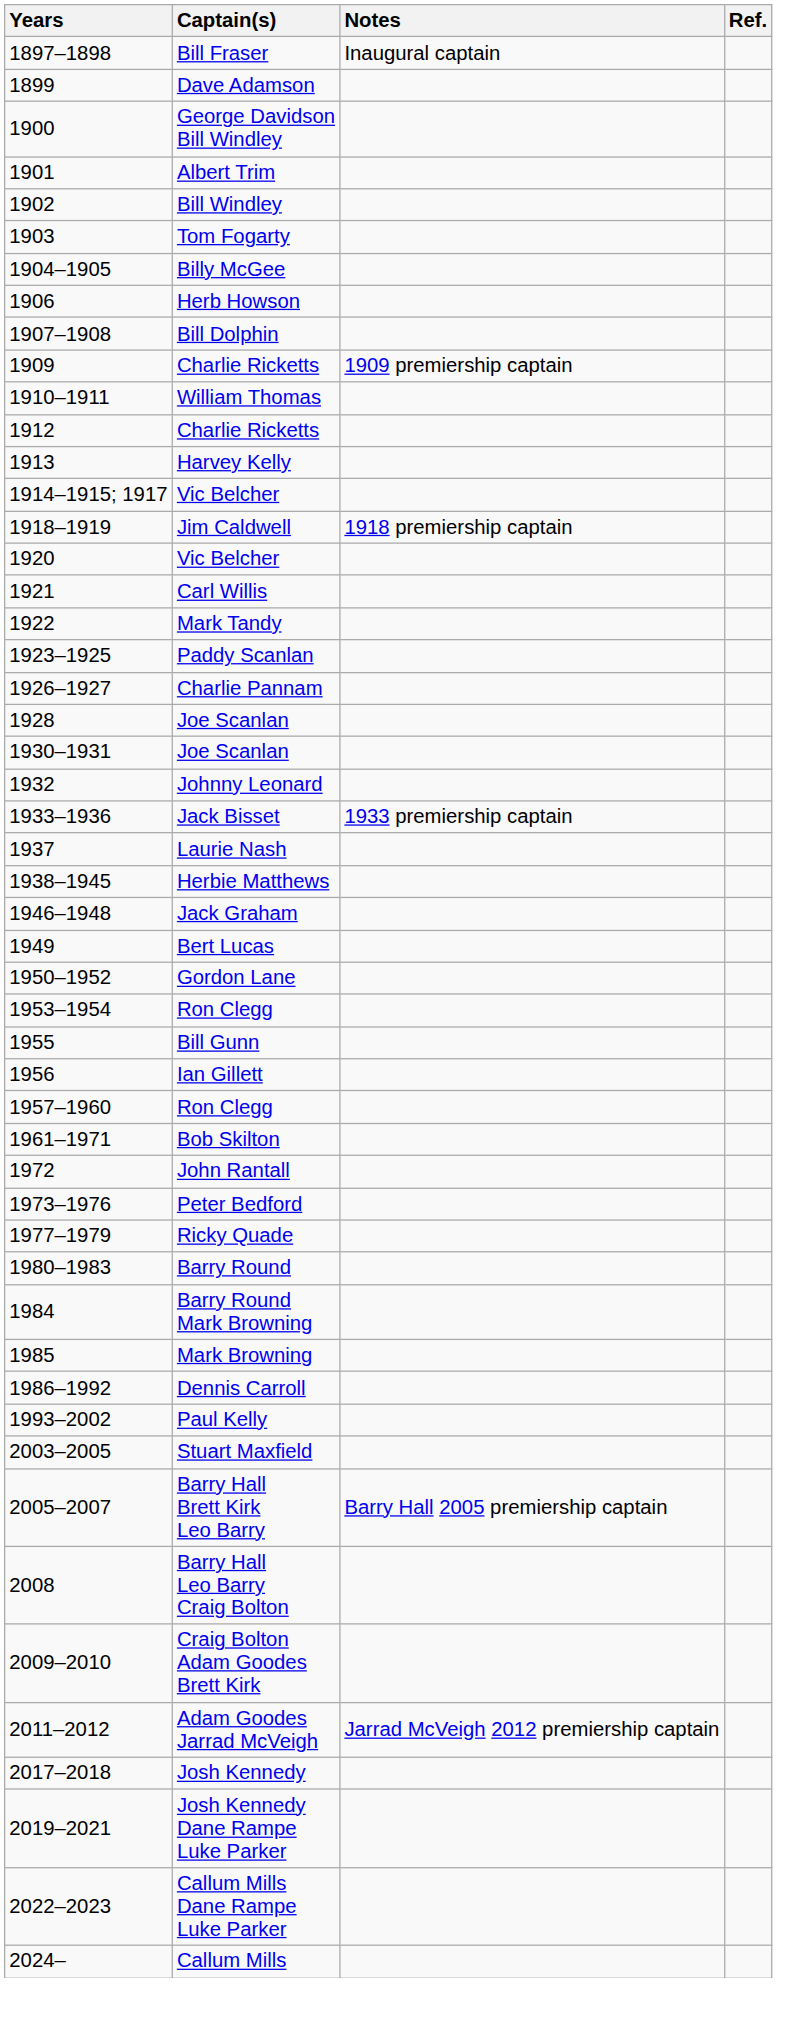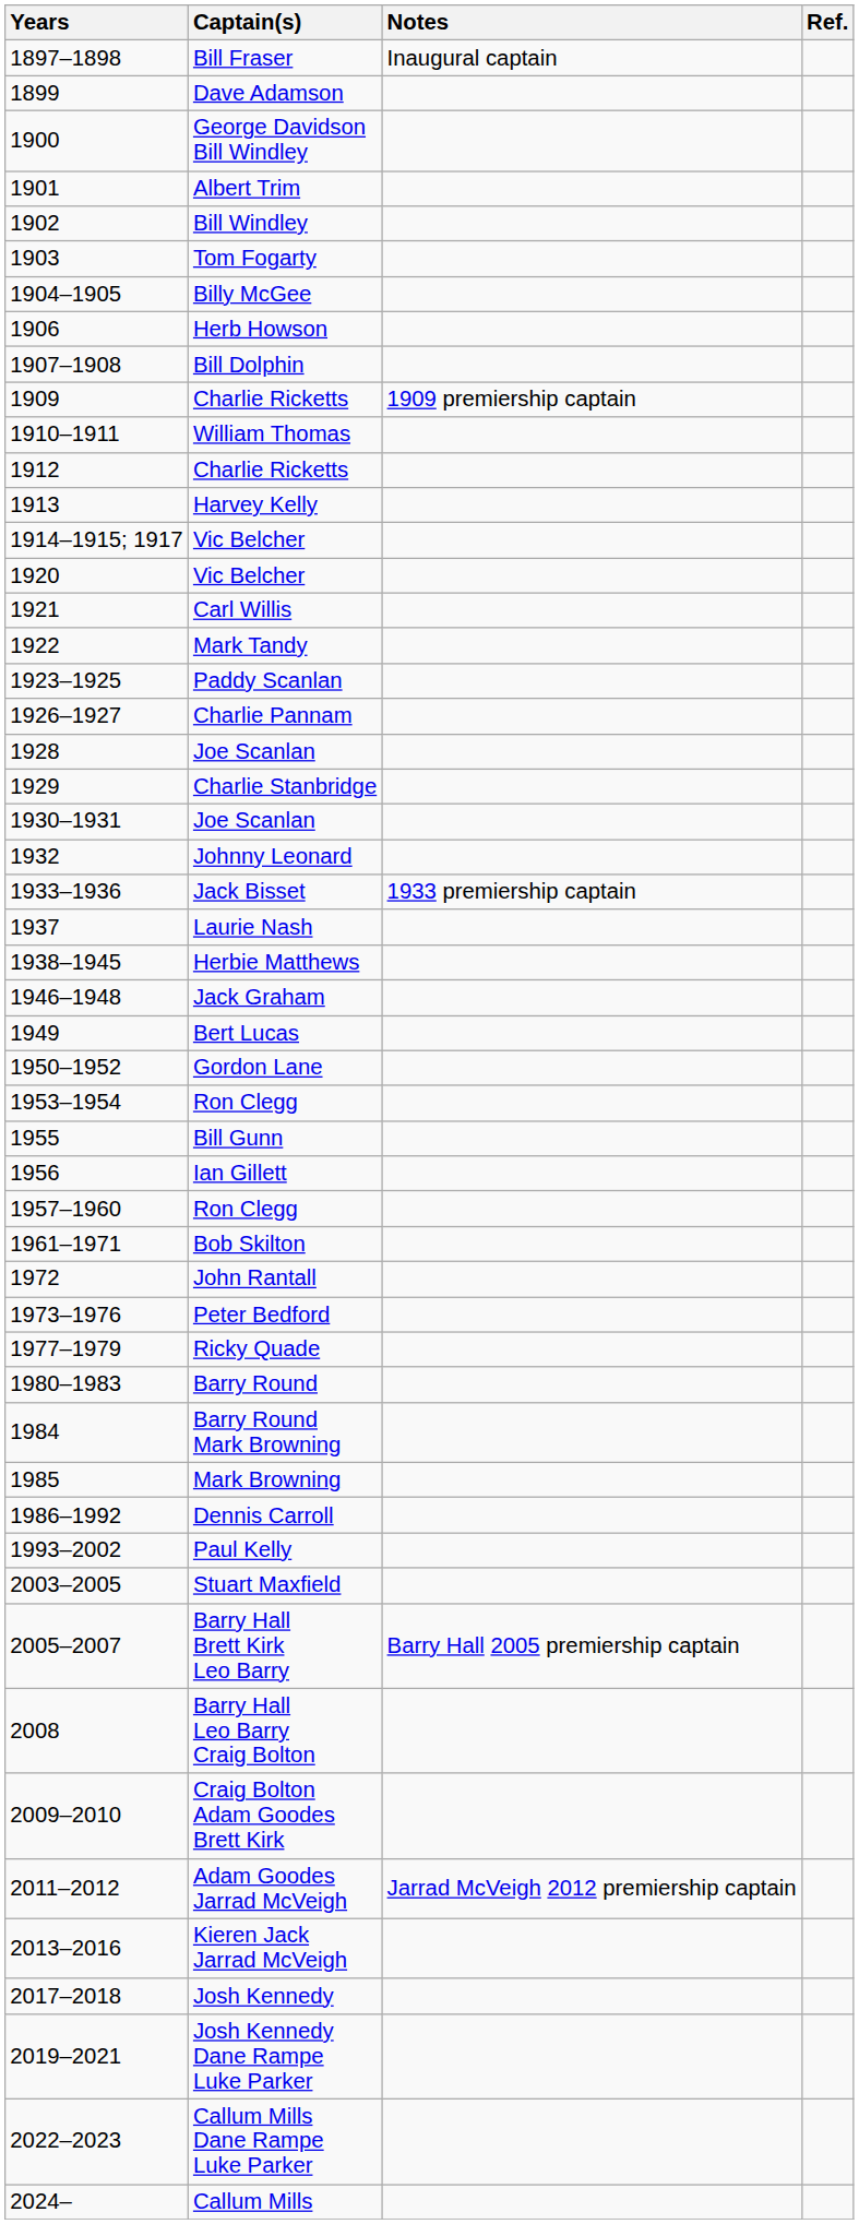- row: 1918–1919 | Jim Caldwell | 1918 premiership captain
+ row: 1929 | Charlie Stanbridge
+ row: 2013–2016 | Kieren Jack Jarrad McVeigh
